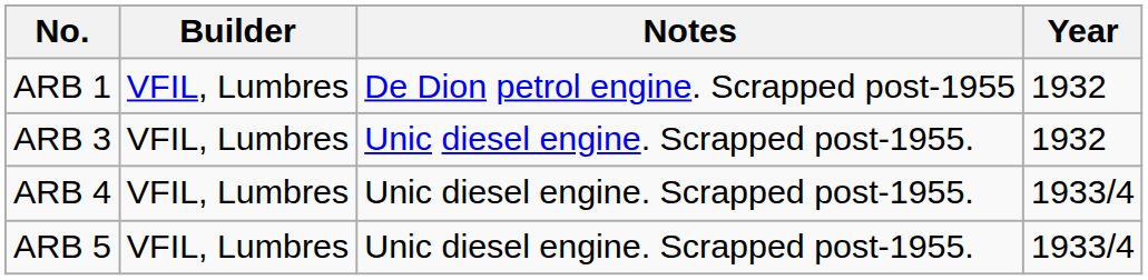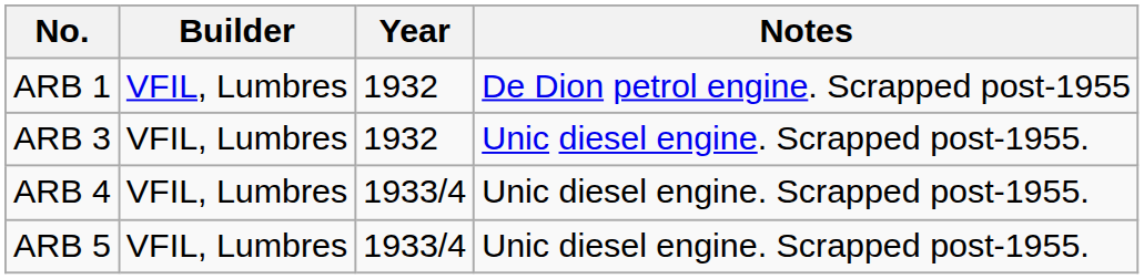columns swapped: Year <-> Notes
